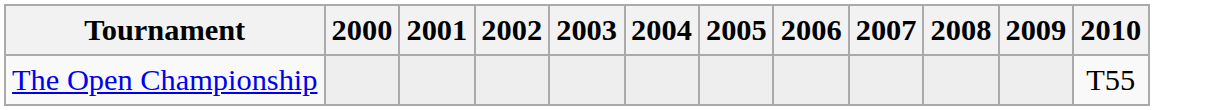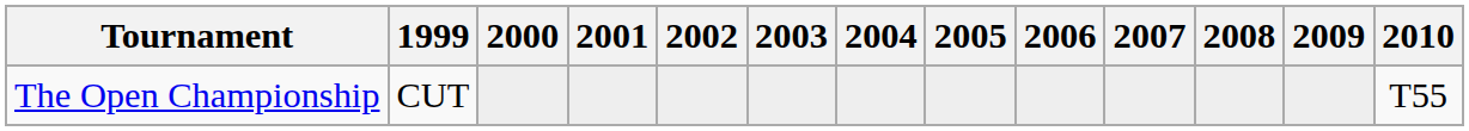+ column: 1999 | CUT
